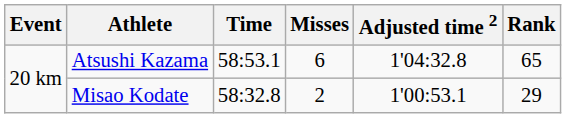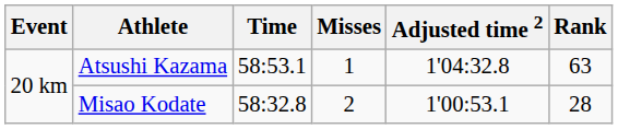Atsushi Kazama | Misses: 6 -> 1
Atsushi Kazama | Rank: 65 -> 63
Misao Kodate | Rank: 29 -> 28
